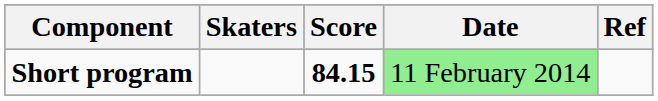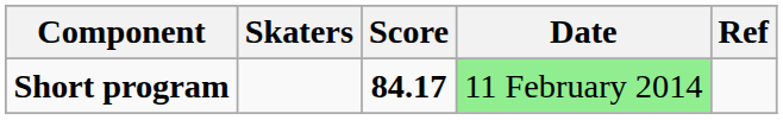Short program | Score: 84.15 -> 84.17
